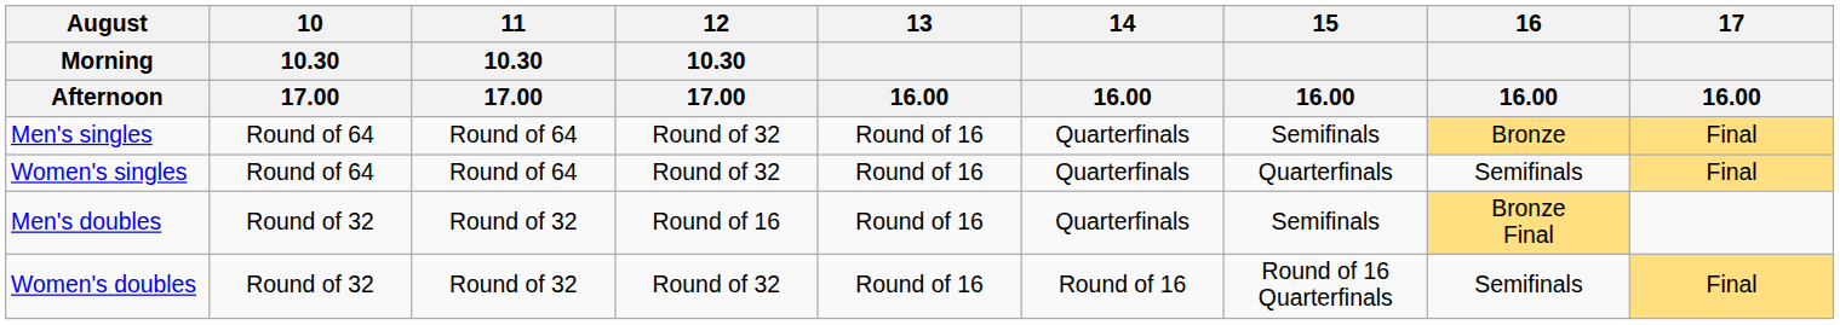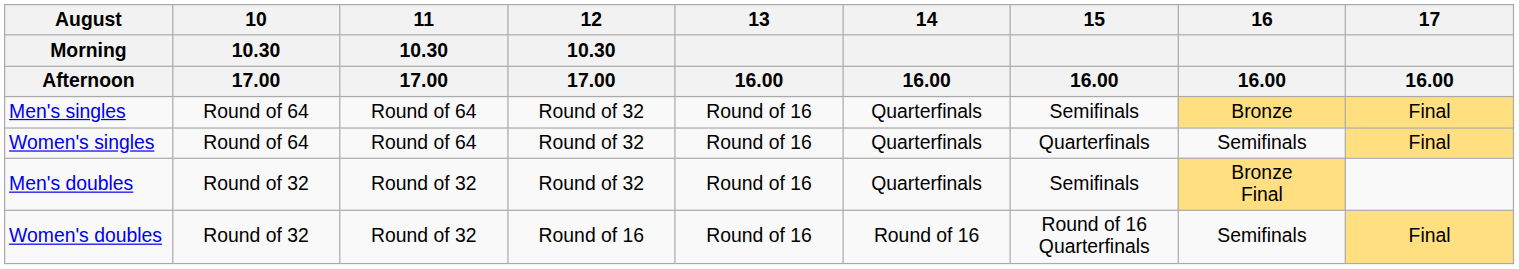Men's doubles | 12 / 10.30 / 17.00: Round of 16 -> Round of 32
Women's doubles | 12 / 10.30 / 17.00: Round of 32 -> Round of 16
